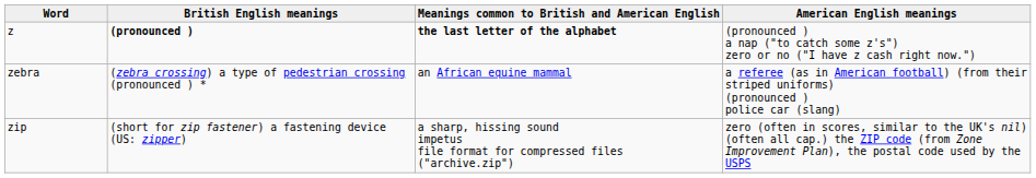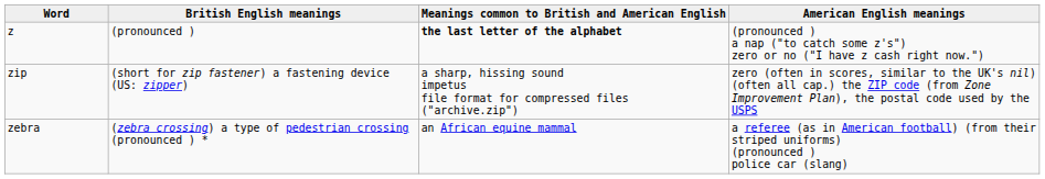z | British English meanings: bold -> normal
rows swapped: zebra <-> zip
